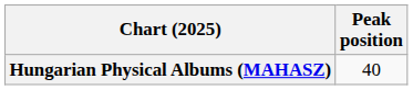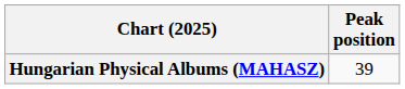Hungarian Physical Albums (MAHASZ) | Peak position: 40 -> 39
